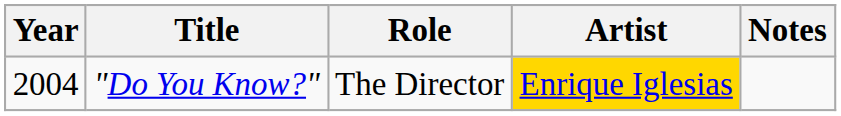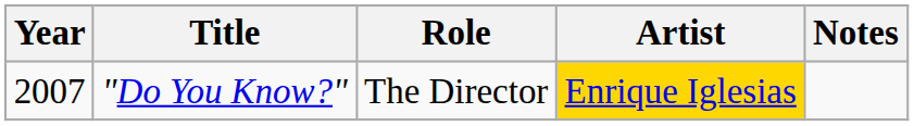"Do You Know?" | Year: 2004 -> 2007
